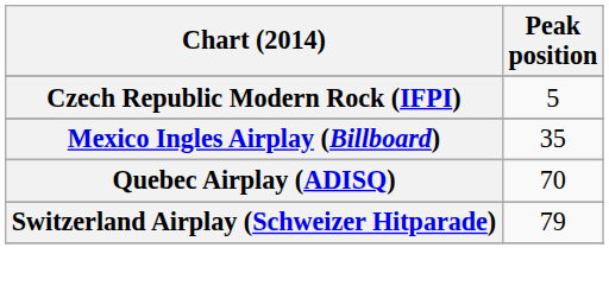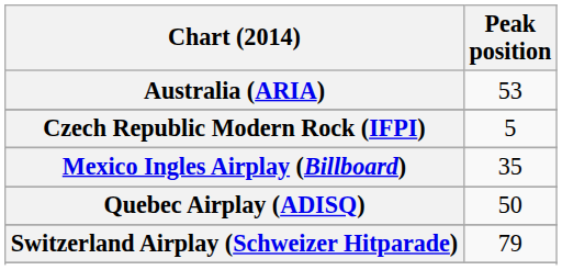+ row: Australia (ARIA) | 53
Quebec Airplay (ADISQ) | Peak position: 70 -> 50
